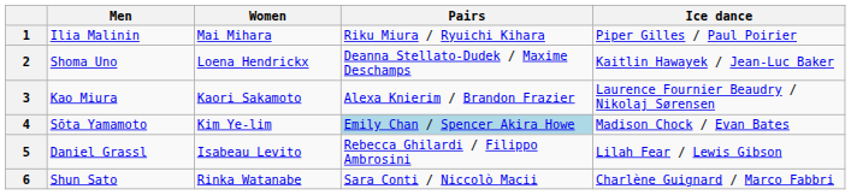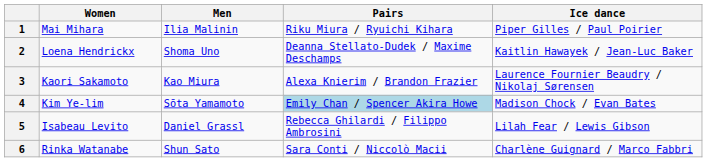columns swapped: Men <-> Women
